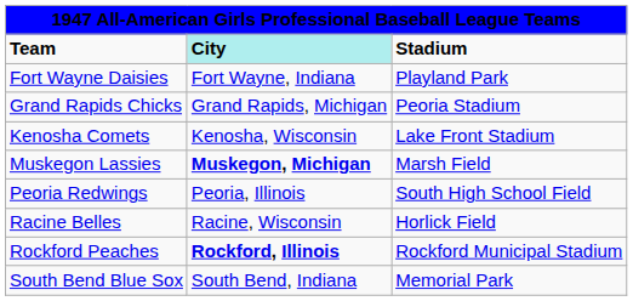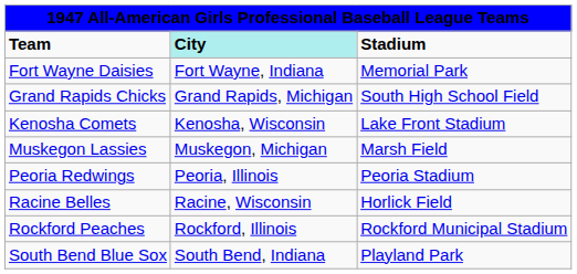Fort Wayne Daisies | column 3: Playland Park -> Memorial Park
Grand Rapids Chicks | column 3: Peoria Stadium -> South High School Field
Muskegon Lassies | column 2: bold -> normal
Peoria Redwings | column 3: South High School Field -> Peoria Stadium
Rockford Peaches | column 2: bold -> normal
South Bend Blue Sox | column 3: Memorial Park -> Playland Park
